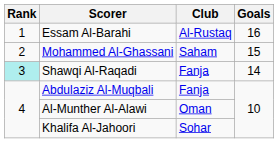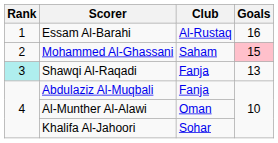Mohammed Al-Ghassani | Goals: no background -> pink background
Shawqi Al-Raqadi | Goals: 14 -> 13
